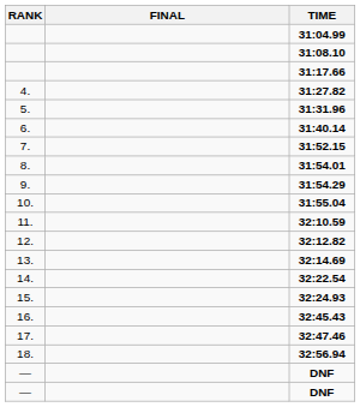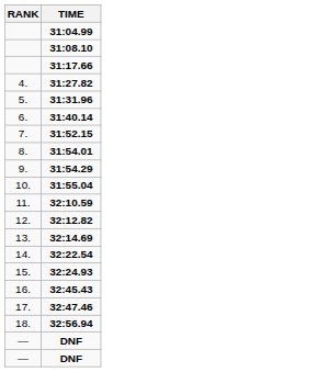- column: FINAL
